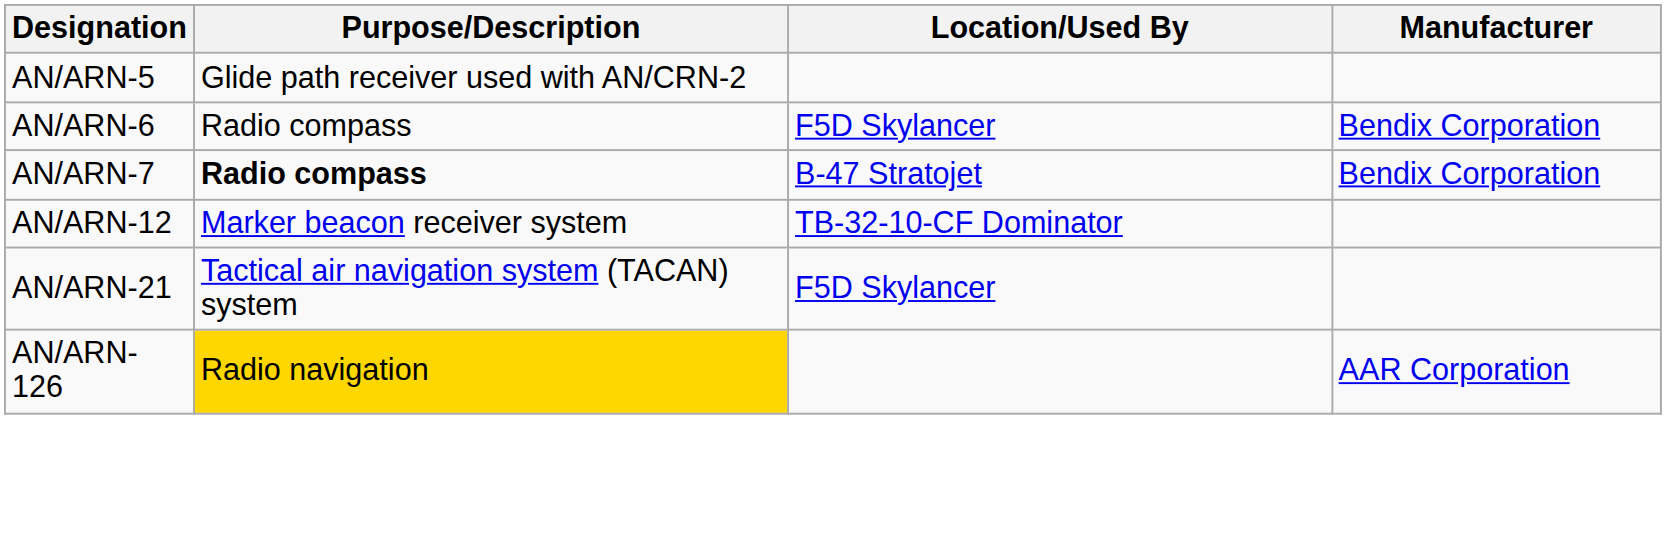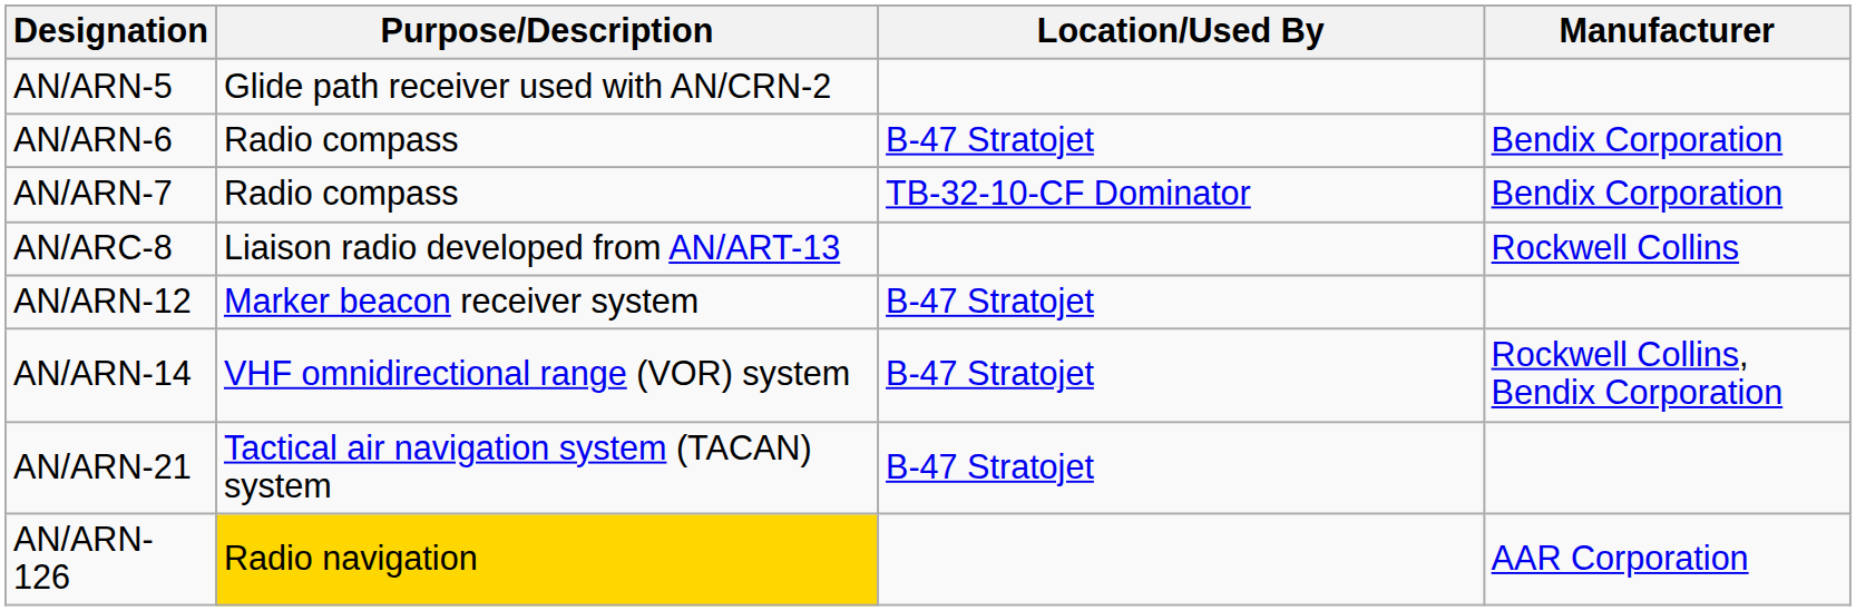AN/ARN-6 | Location/Used By: F5D Skylancer -> B-47 Stratojet
AN/ARN-7 | Purpose/Description: bold -> normal
AN/ARN-7 | Location/Used By: B-47 Stratojet -> TB-32-10-CF Dominator
+ row: AN/ARC-8 | Liaison radio developed from AN/ART-13 | Rockwell Collins
AN/ARN-12 | Location/Used By: TB-32-10-CF Dominator -> B-47 Stratojet
+ row: AN/ARN-14 | VHF omnidirectional range (VOR) system | B-47 Stratojet | Rockwell Collins, Bendix Corporation
AN/ARN-21 | Location/Used By: F5D Skylancer -> B-47 Stratojet
